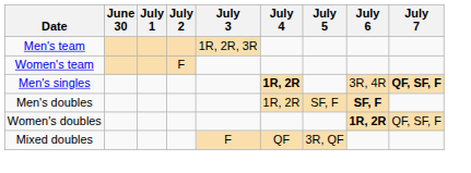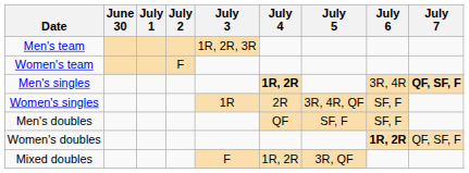+ row: Women's singles | 1R | 2R | 3R, 4R, QF | SF, F
Men's doubles | July 4: 1R, 2R -> QF
Men's doubles | July 6: bold -> normal
Mixed doubles | July 4: QF -> 1R, 2R
